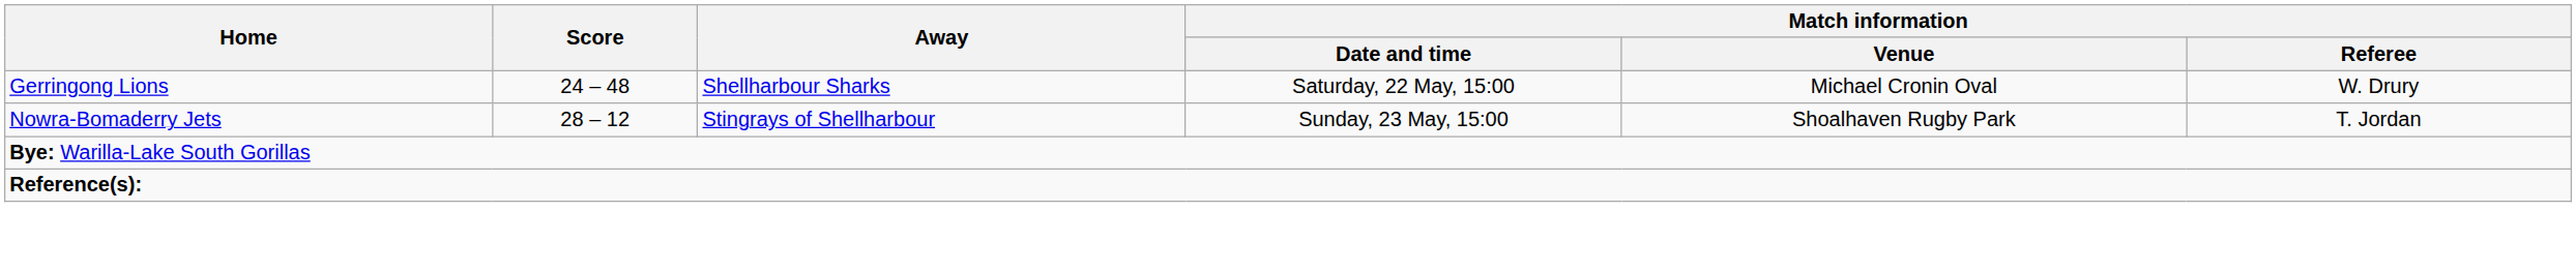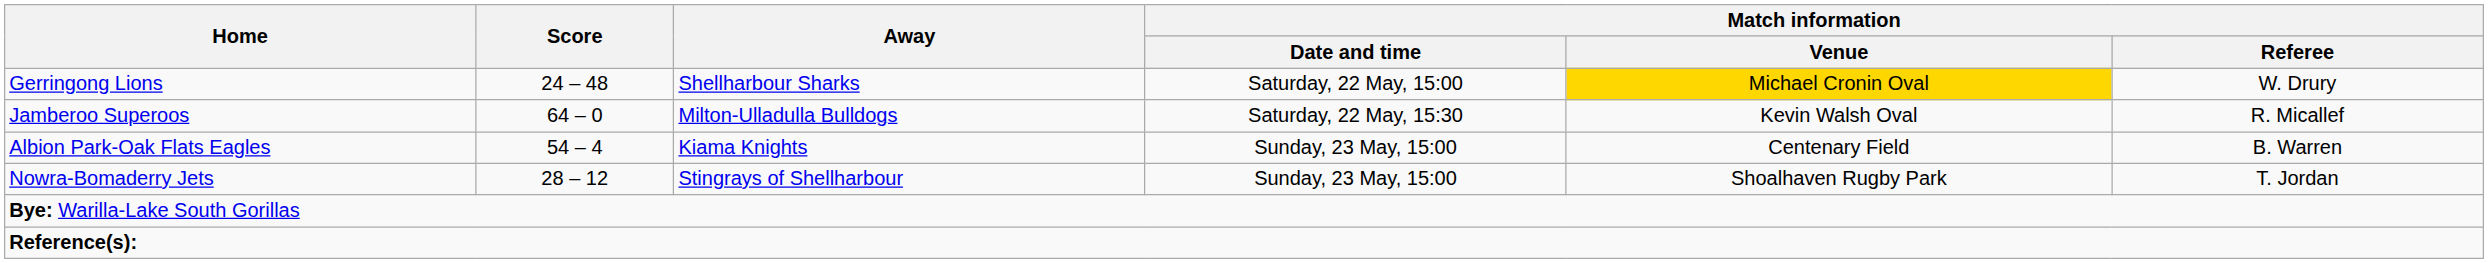Gerringong Lions | Match information / Venue: no background -> gold background
+ row: Jamberoo Superoos | 64 – 0 | Milton-Ulladulla Bulldogs | Saturday, 22 May, 15:30 | Kevin Walsh Oval | R. Micallef
+ row: Albion Park-Oak Flats Eagles | 54 – 4 | Kiama Knights | Sunday, 23 May, 15:00 | Centenary Field | B. Warren
